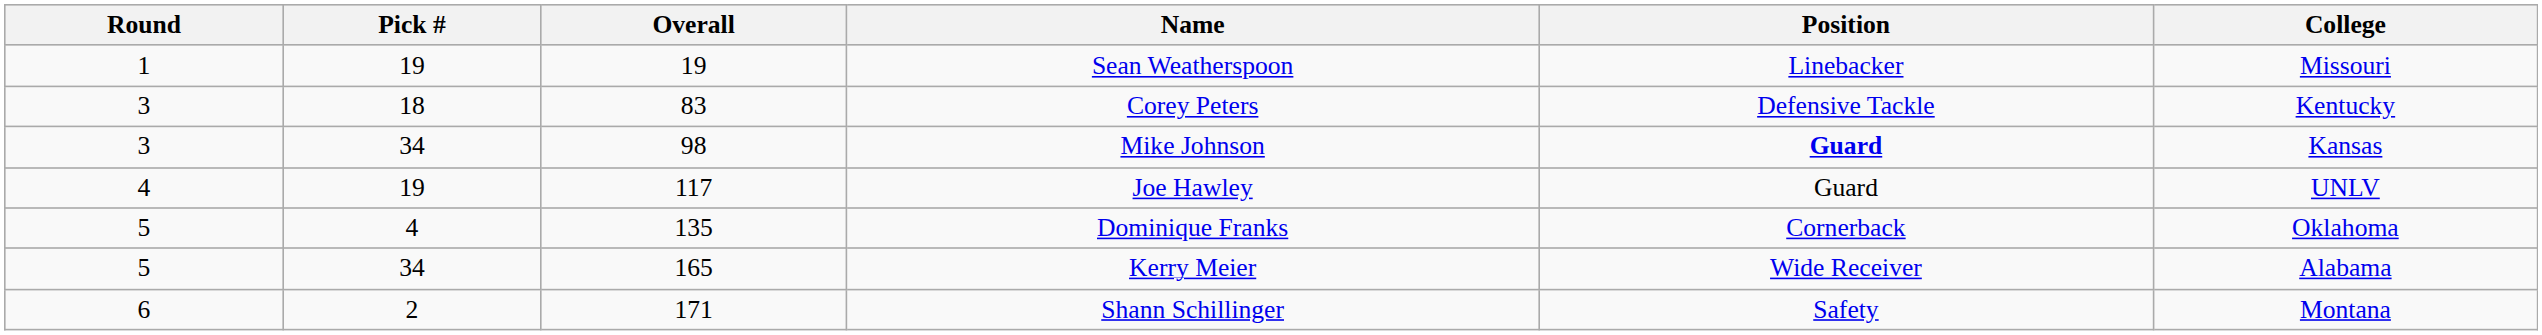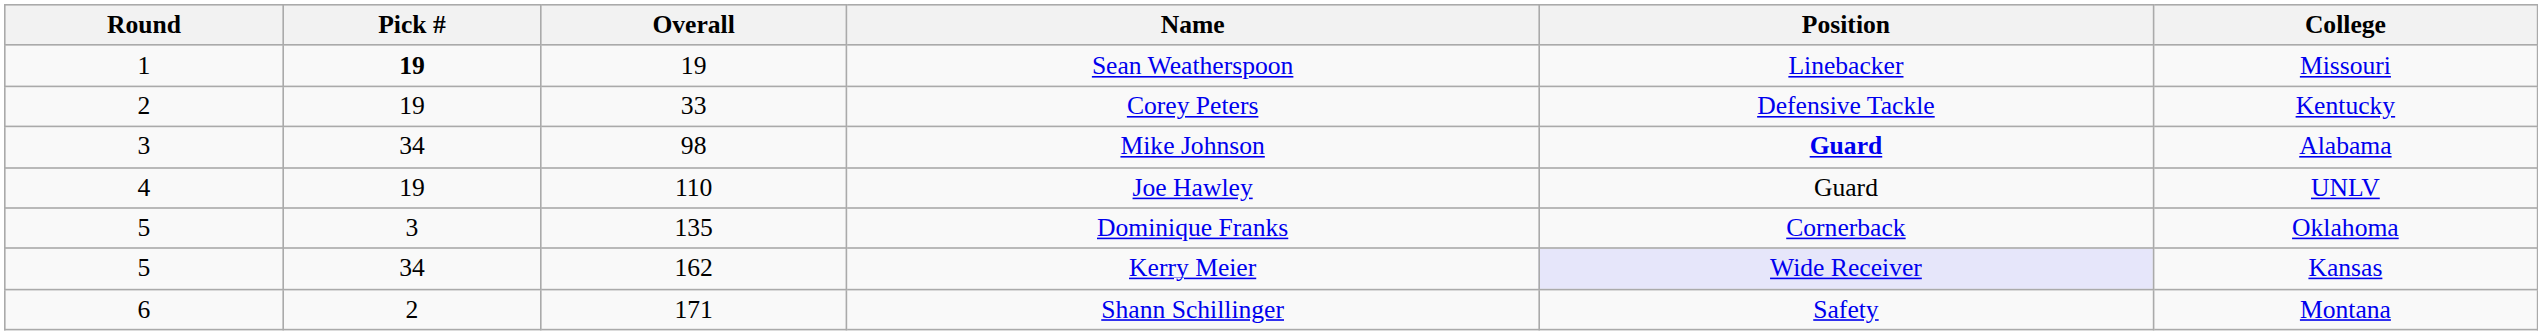Sean Weatherspoon | Pick #: normal -> bold
Corey Peters | Round: 3 -> 2
Corey Peters | Pick #: 18 -> 19
Corey Peters | Overall: 83 -> 33
Mike Johnson | College: Kansas -> Alabama
Joe Hawley | Overall: 117 -> 110
Dominique Franks | Pick #: 4 -> 3
Kerry Meier | Overall: 165 -> 162
Kerry Meier | Position: no background -> lavender background
Kerry Meier | College: Alabama -> Kansas
